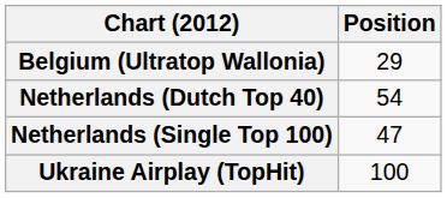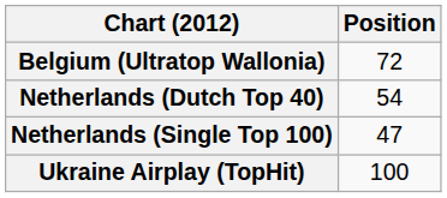Belgium (Ultratop Wallonia) | Position: 29 -> 72
